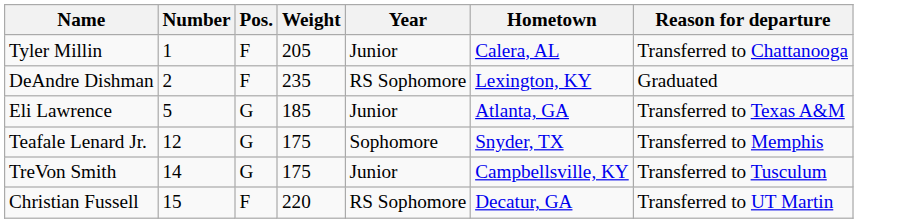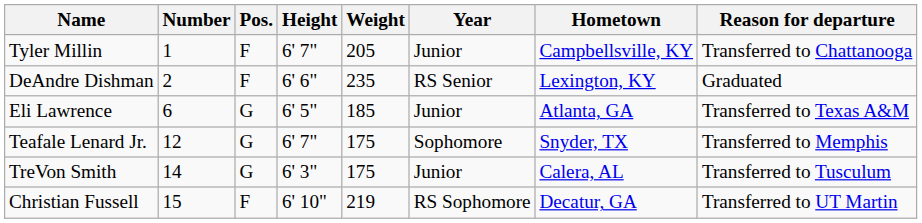+ column: Height | 6' 7" | 6' 6" | 6' 5" | 6' 7" | 6' 3" | 6' 10"
Tyler Millin | Hometown: Calera, AL -> Campbellsville, KY
DeAndre Dishman | Year: RS Sophomore -> RS Senior
Eli Lawrence | Number: 5 -> 6
TreVon Smith | Hometown: Campbellsville, KY -> Calera, AL
Christian Fussell | Weight: 220 -> 219
